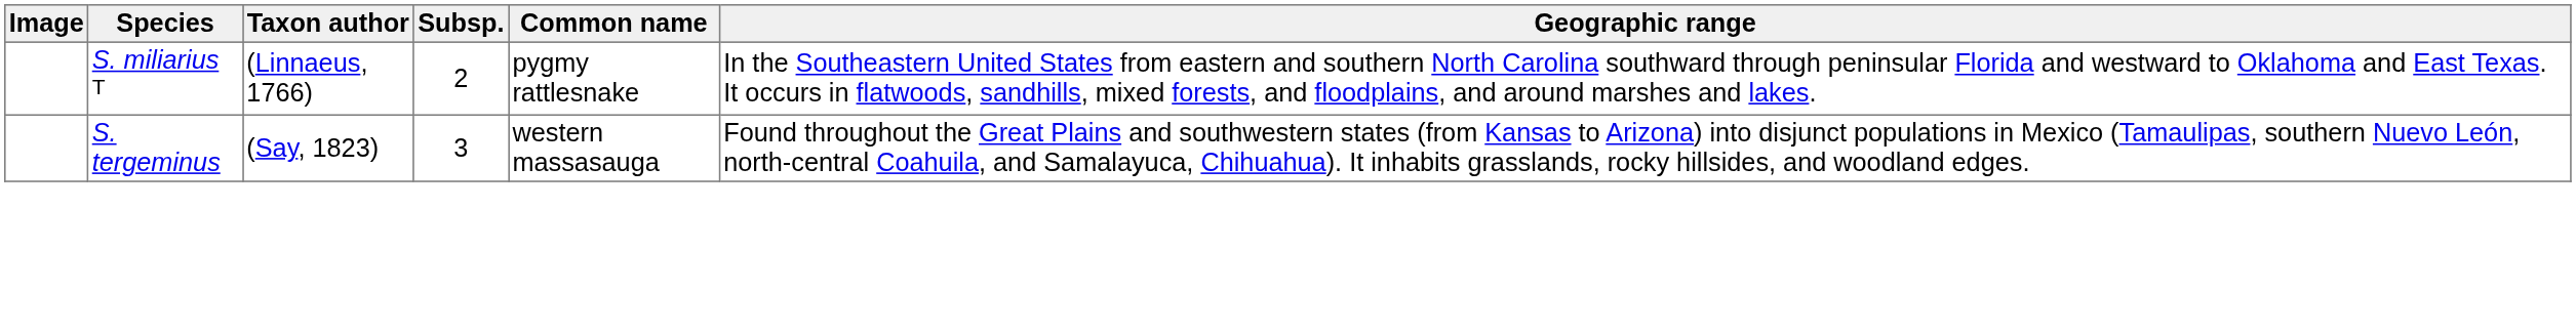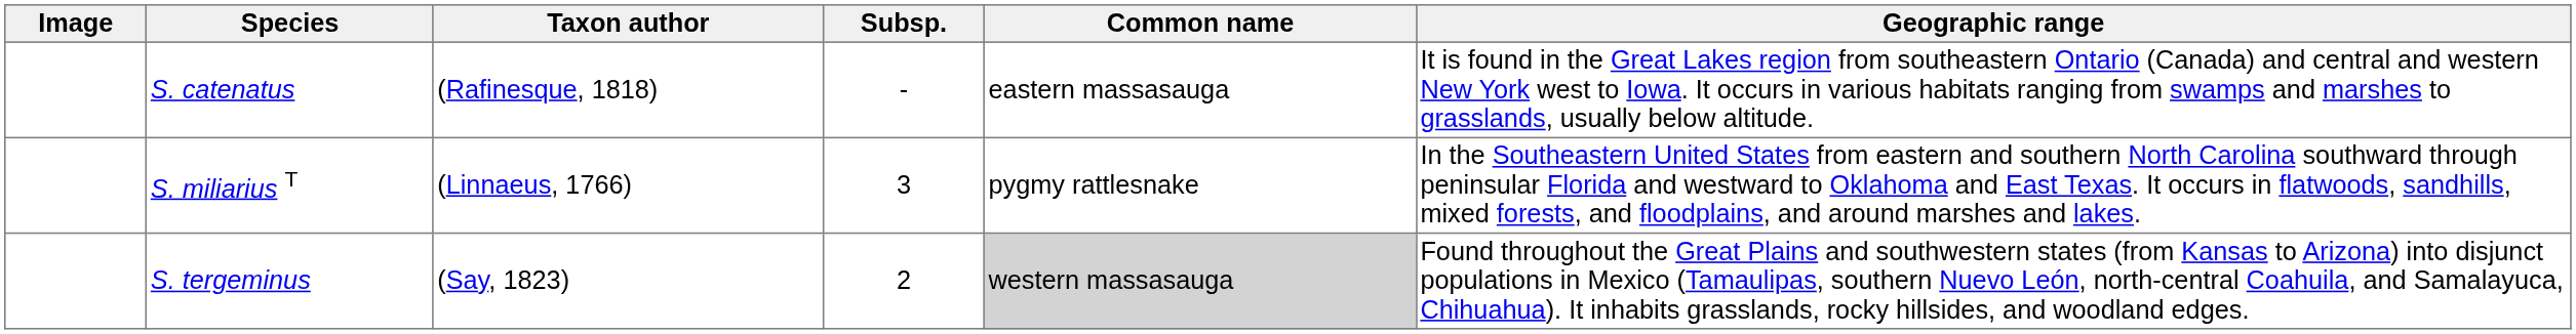+ row: S. catenatus | (Rafinesque, 1818) | - | eastern massasauga | It is found in the Great Lakes region from southeastern Ontario (Canada) and central and western New York west to Iowa. It occurs in various habitats ranging from swamps and marshes to grasslands, usually below altitude.
S. miliarius T | Subsp.: 2 -> 3
S. tergeminus | Subsp.: 3 -> 2
S. tergeminus | Common name: no background -> lightgrey background
